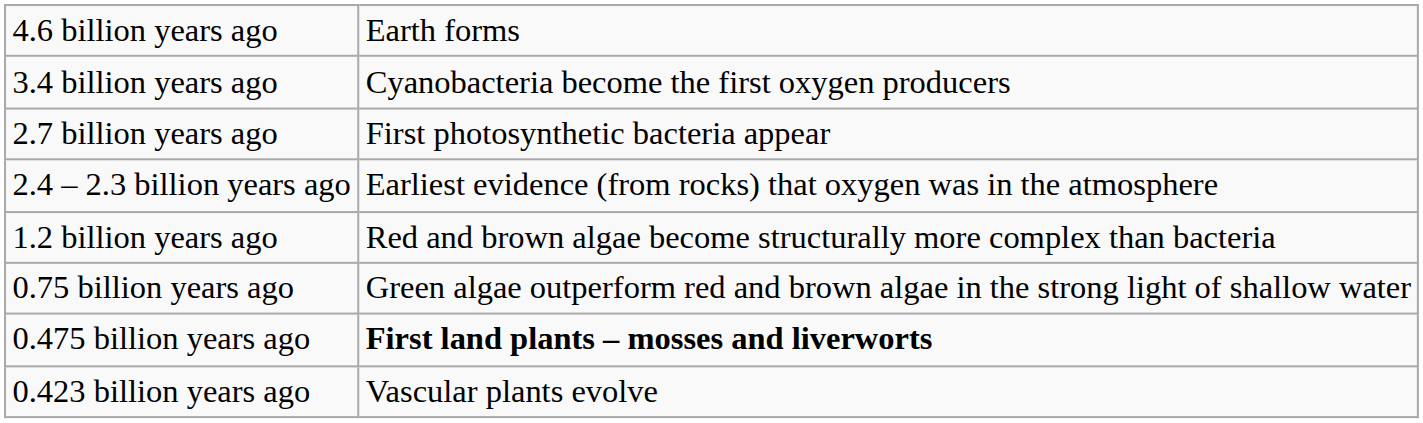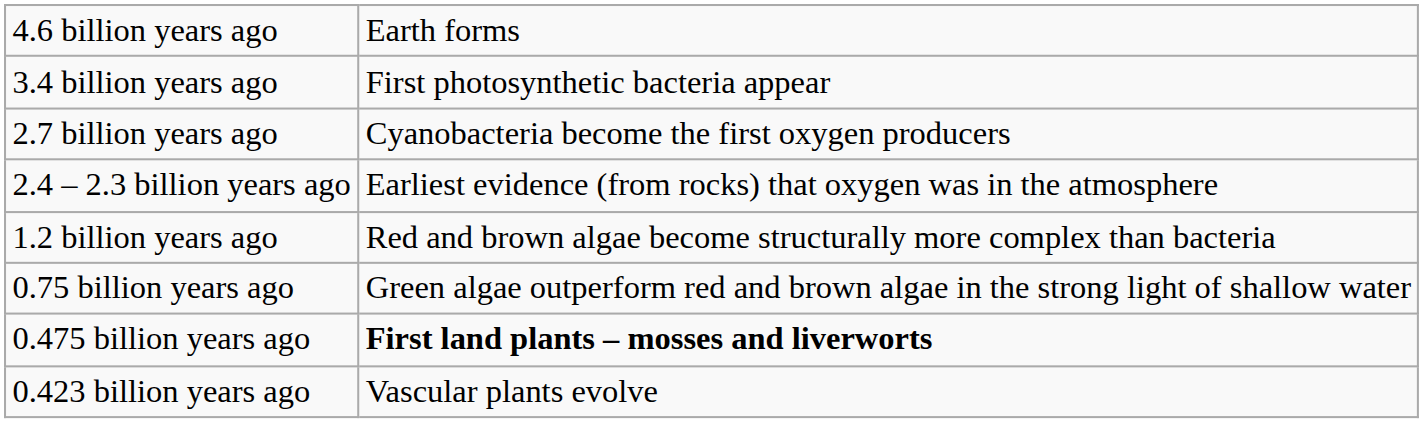3.4 billion years ago | column 2: Cyanobacteria become the first oxygen producers -> First photosynthetic bacteria appear
2.7 billion years ago | column 2: First photosynthetic bacteria appear -> Cyanobacteria become the first oxygen producers
